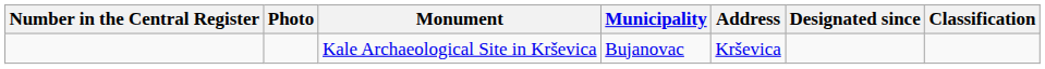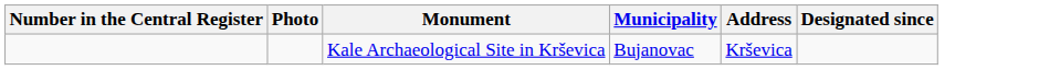- column: Classification
